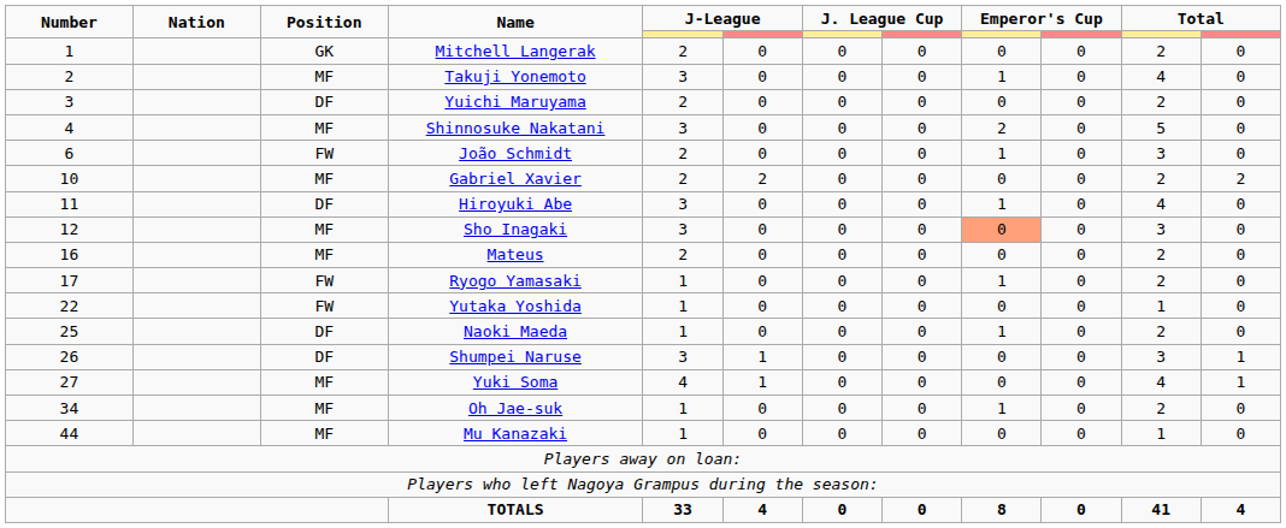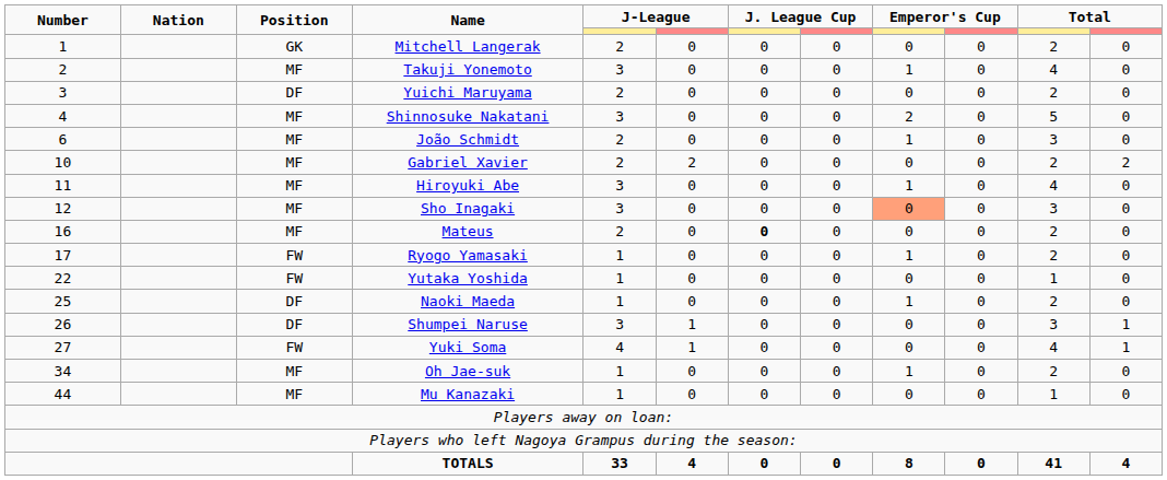João Schmidt | Position: FW -> MF
Hiroyuki Abe | Position: DF -> MF
Mateus | column 7: normal -> bold
Yuki Soma | Position: MF -> FW
